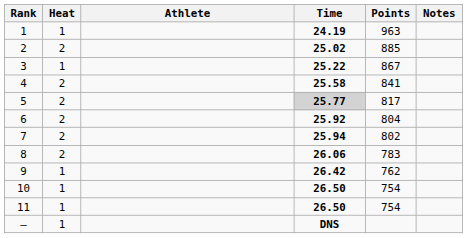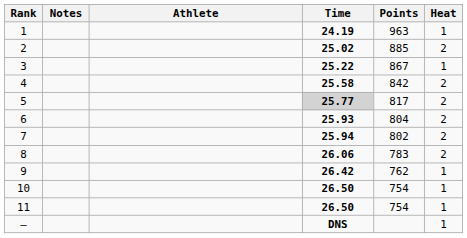columns swapped: Heat <-> Notes
4 | Points: 841 -> 842
6 | Time: 25.92 -> 25.93
